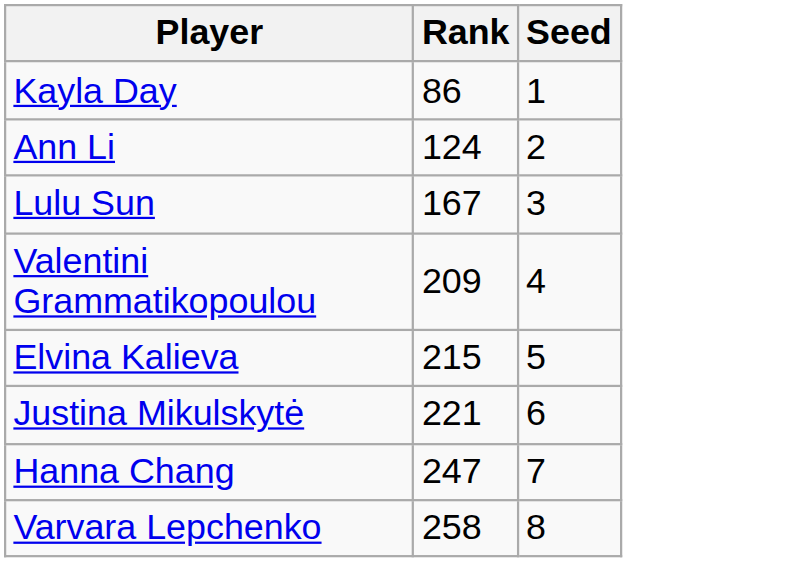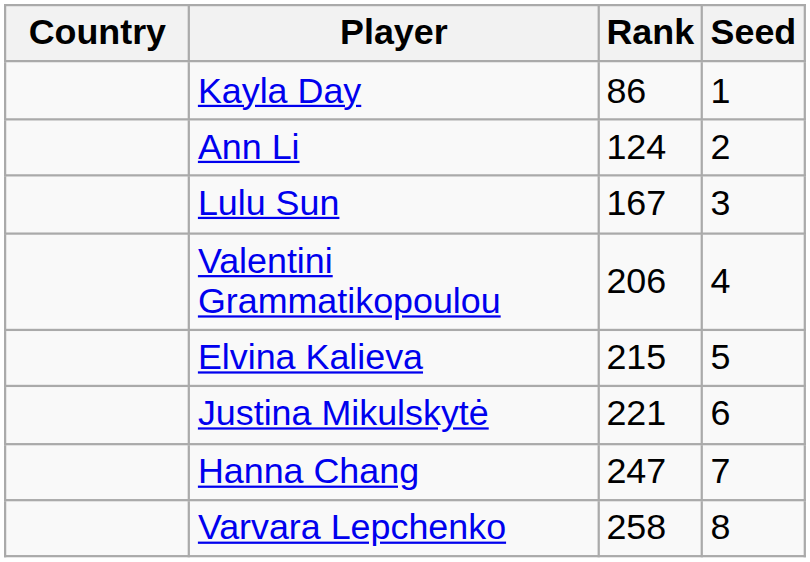+ column: Country
Valentini Grammatikopoulou | Rank: 209 -> 206
